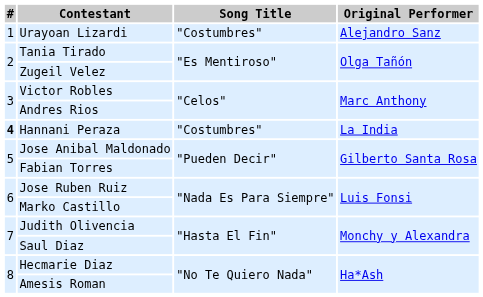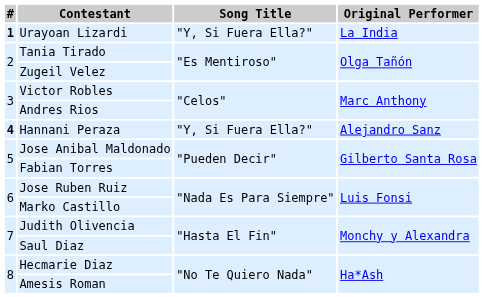Urayoan Lizardi | #: normal -> bold
Urayoan Lizardi | Song Title: "Costumbres" -> "Y, Si Fuera Ella?"
Urayoan Lizardi | Original Performer: Alejandro Sanz -> La India
Hannani Peraza | Song Title: "Costumbres" -> "Y, Si Fuera Ella?"
Hannani Peraza | Original Performer: La India -> Alejandro Sanz
